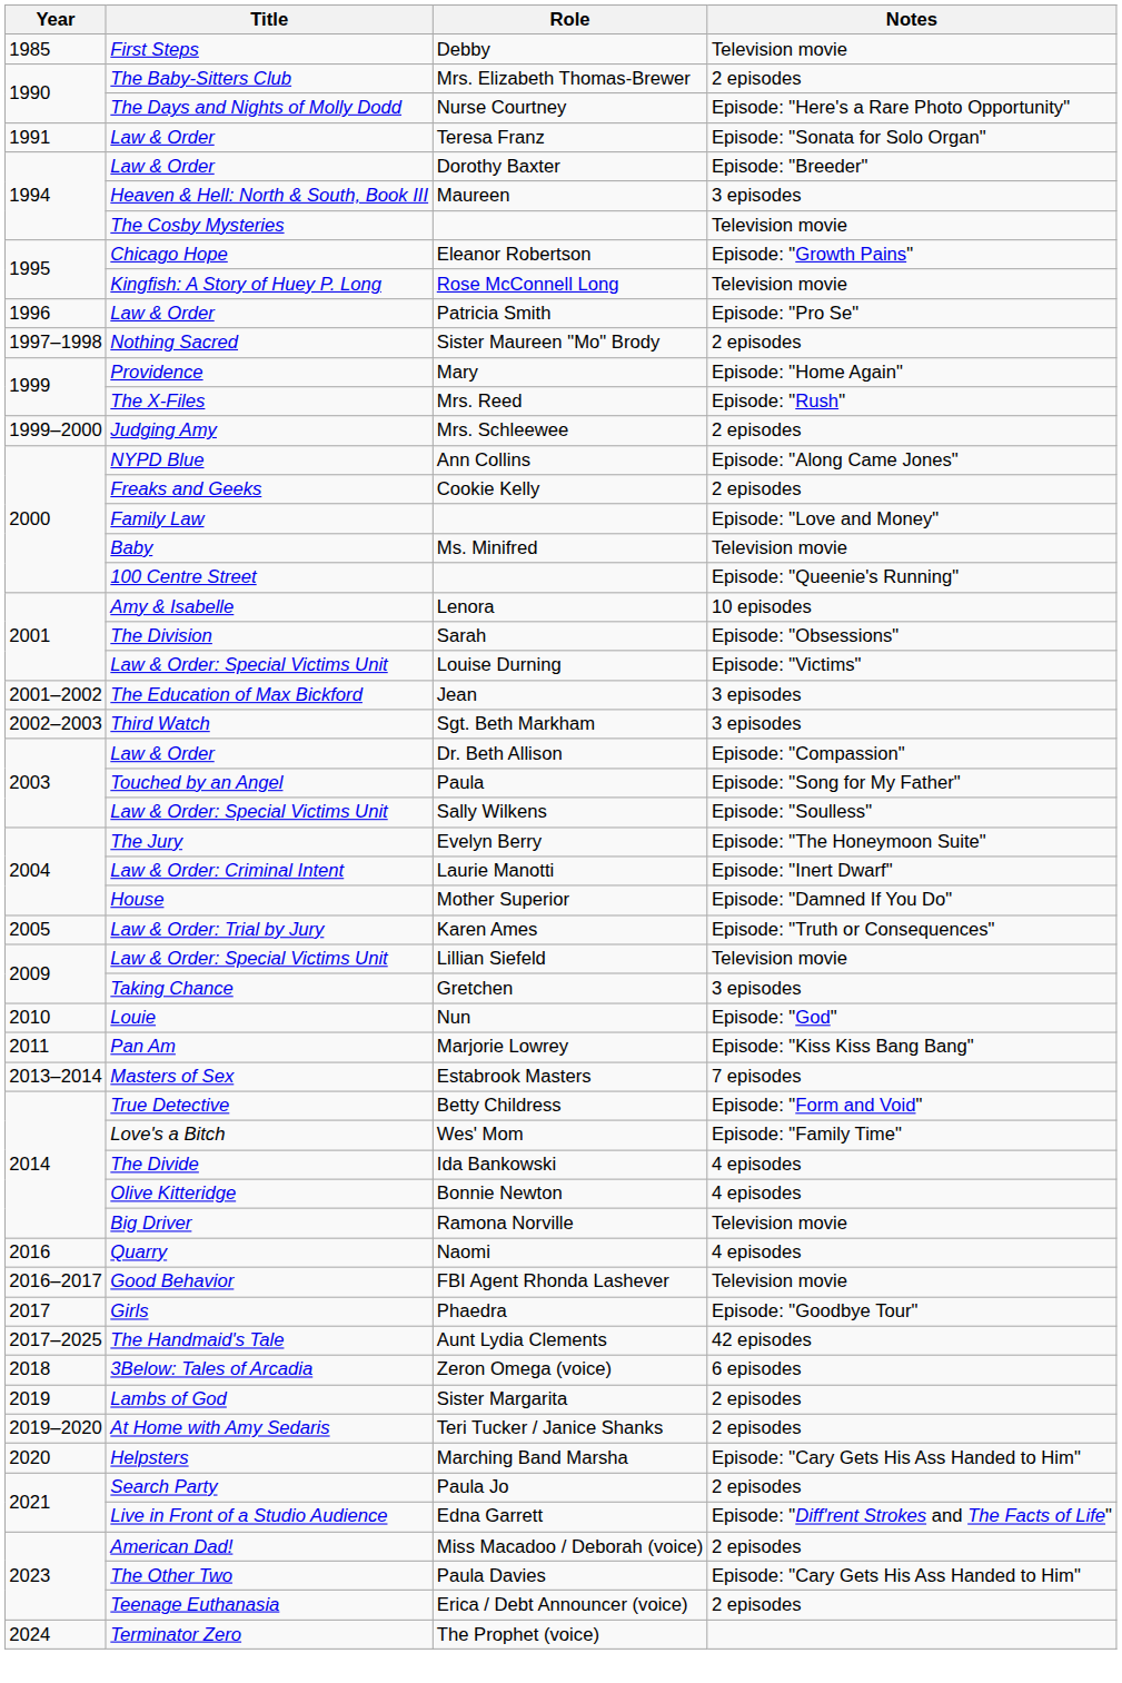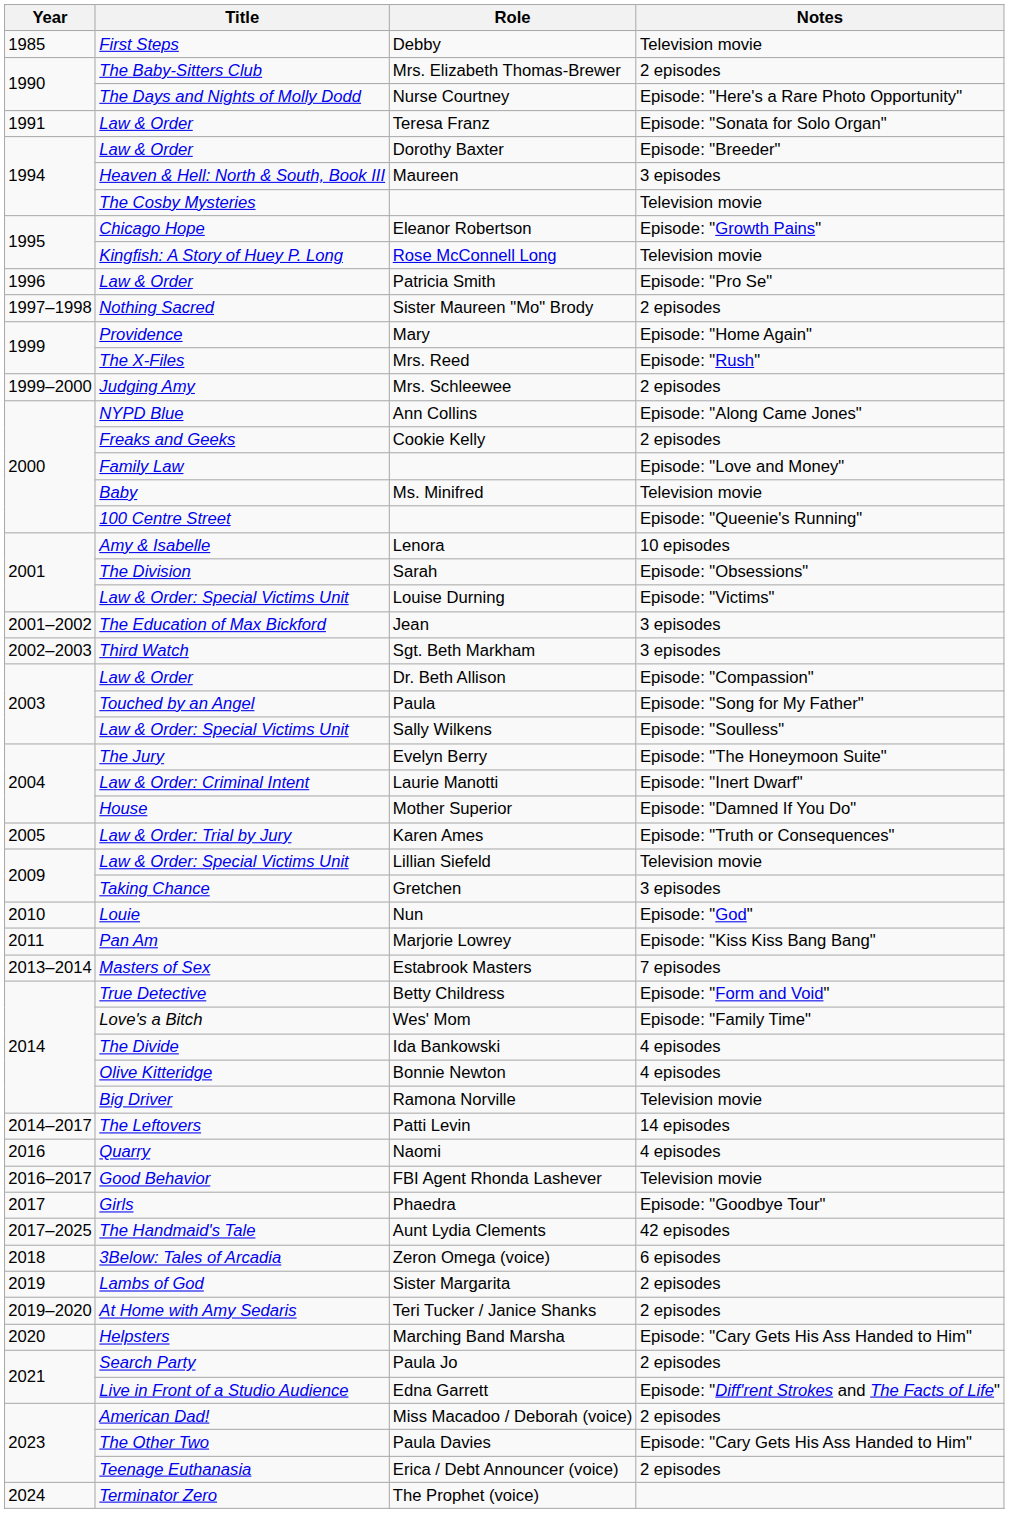+ row: 2014–2017 | The Leftovers | Patti Levin | 14 episodes
